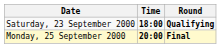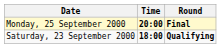rows swapped: Saturday, 23 September 2000 <-> Monday, 25 September 2000
